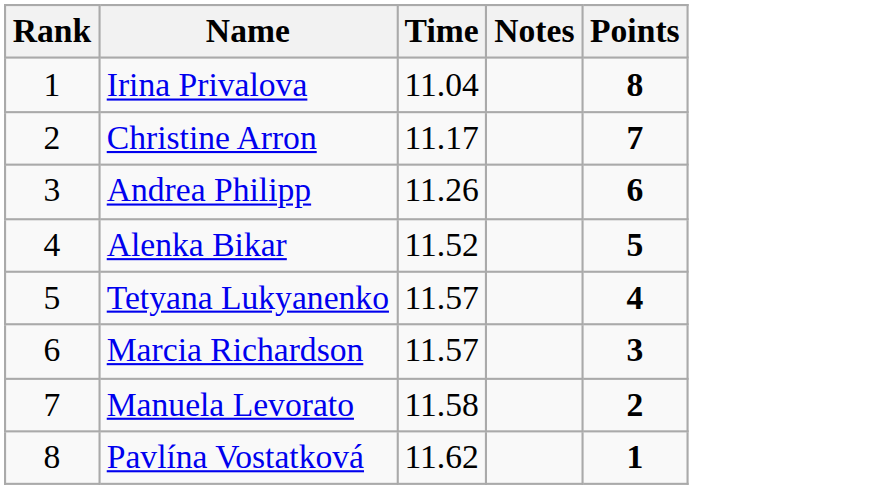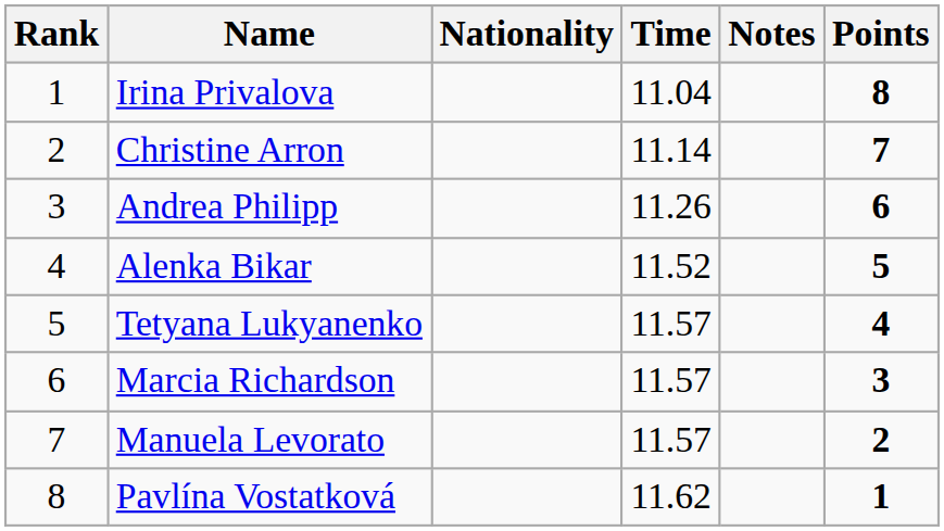+ column: Nationality
Christine Arron | Time: 11.17 -> 11.14
Manuela Levorato | Time: 11.58 -> 11.57
